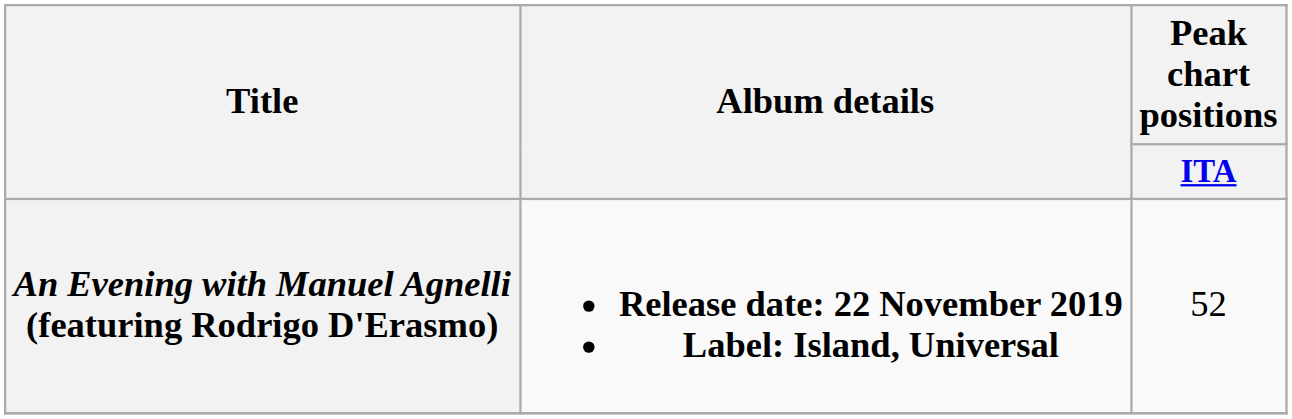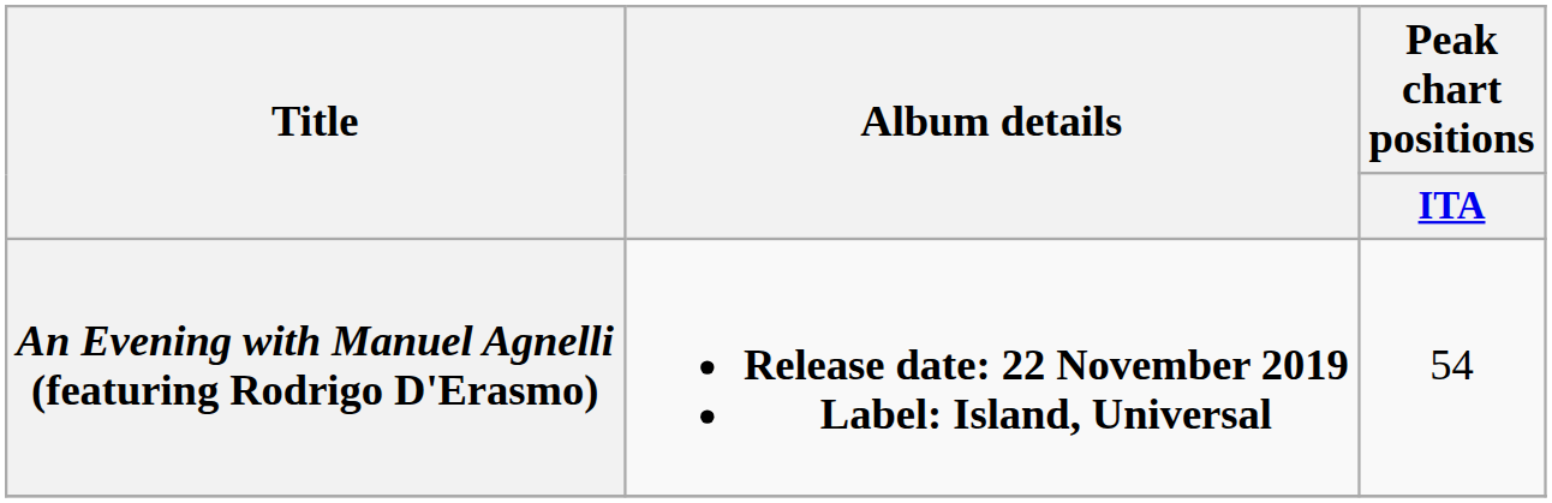An Evening with Manuel Agnelli (featuring Rodrigo D'Erasmo) | Peak chart positions / ITA: 52 -> 54
